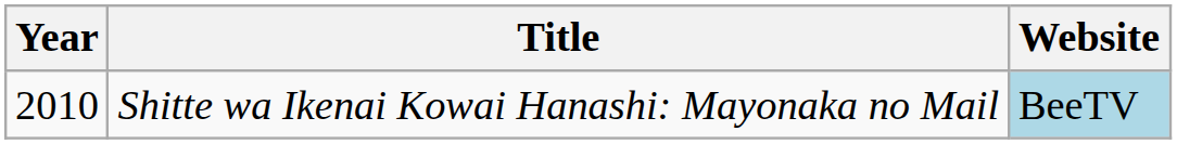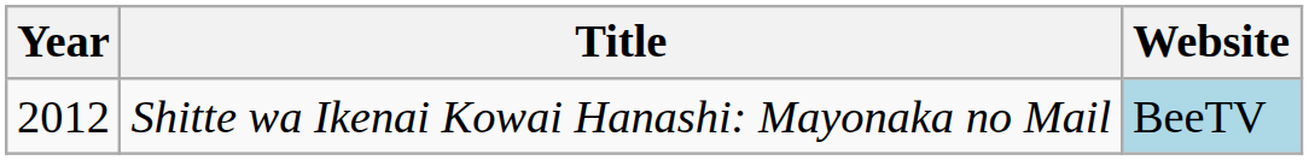Shitte wa Ikenai Kowai Hanashi: Mayonaka no Mail | Year: 2010 -> 2012
